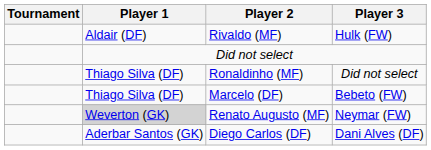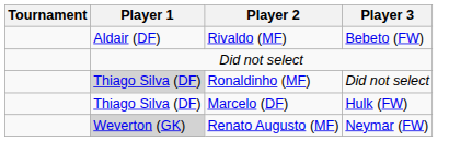Rivaldo (MF) | Player 3: Hulk (FW) -> Bebeto (FW)
Ronaldinho (MF) | Player 1: no background -> lightgrey background
Marcelo (DF) | Player 3: Bebeto (FW) -> Hulk (FW)
- row: Aderbar Santos (GK) | Diego Carlos (DF) | Dani Alves (DF)
